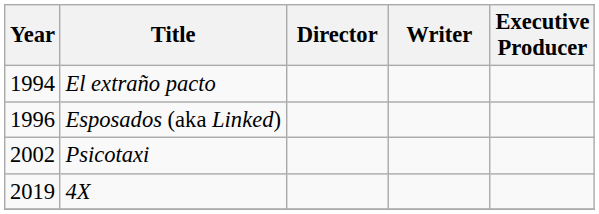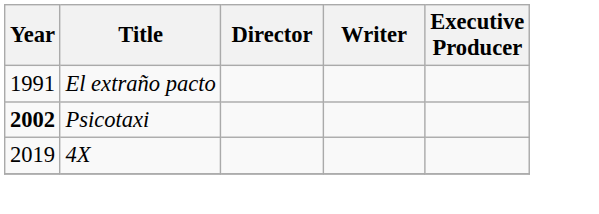El extraño pacto | Year: 1994 -> 1991
- row: 1996 | Esposados (aka Linked)
Psicotaxi | Year: normal -> bold
